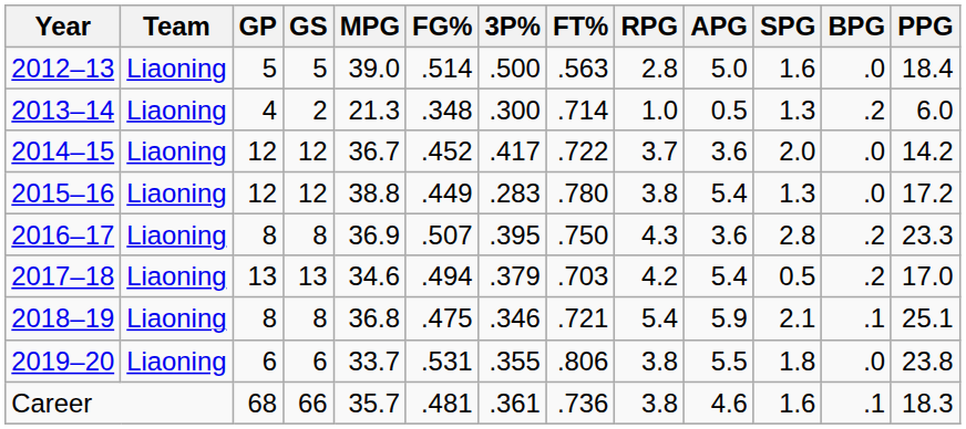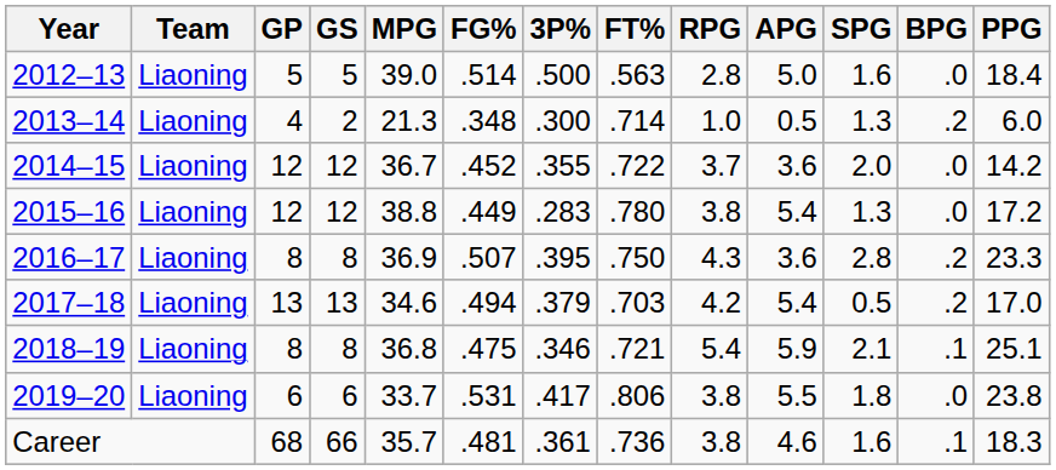2014–15 | 3P%: .417 -> .355
2019–20 | 3P%: .355 -> .417
